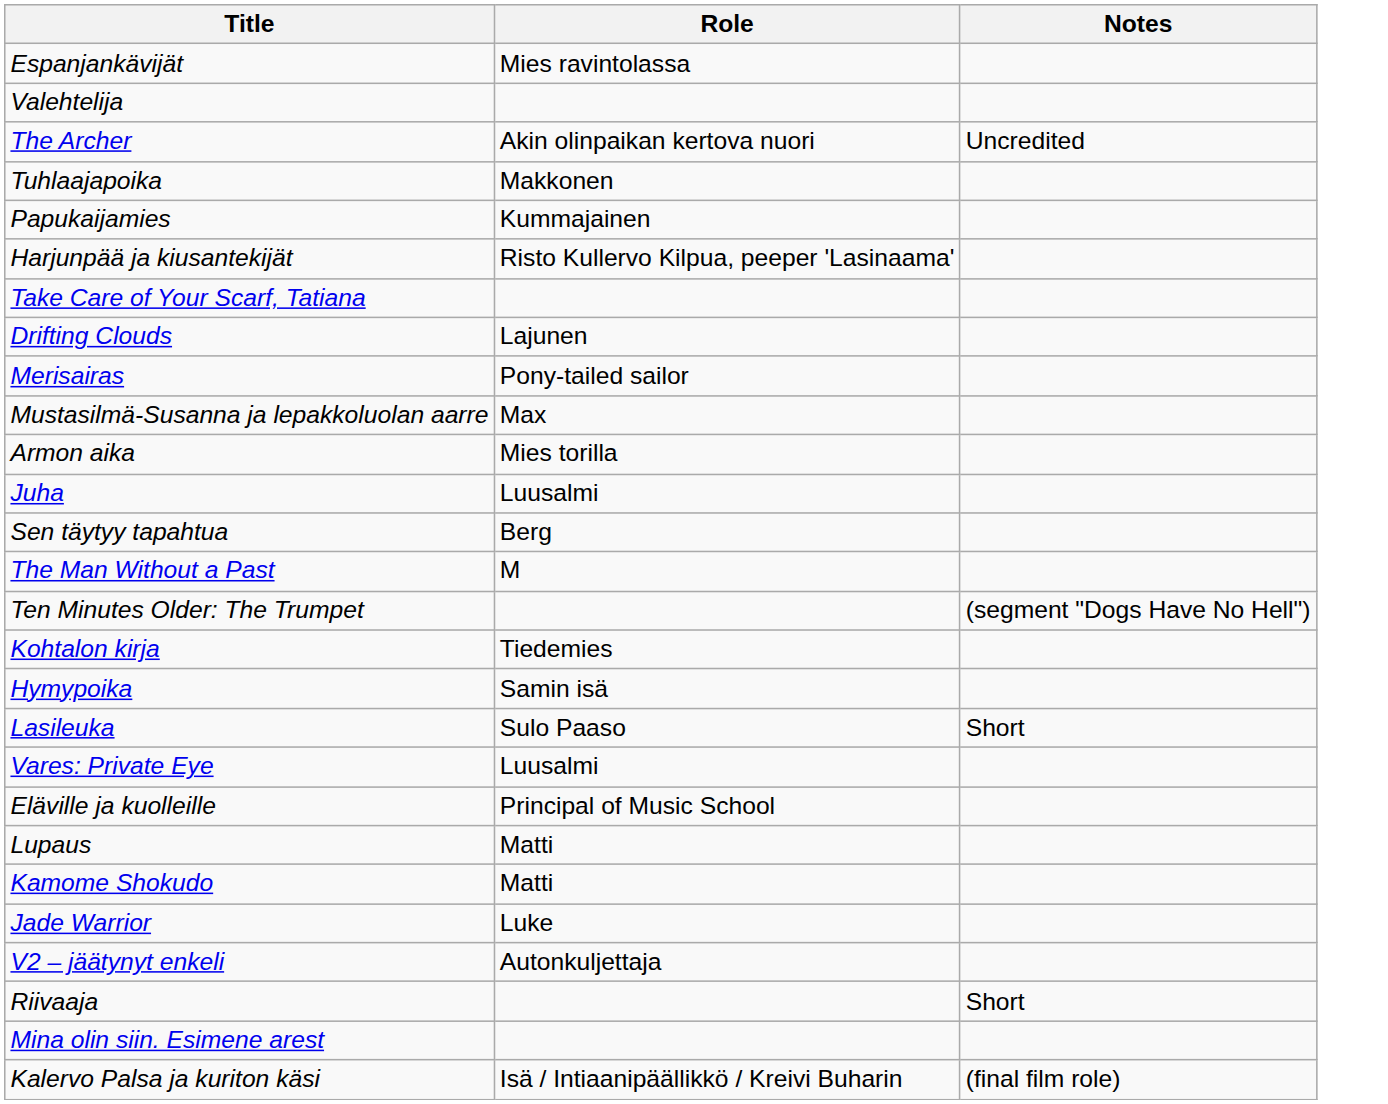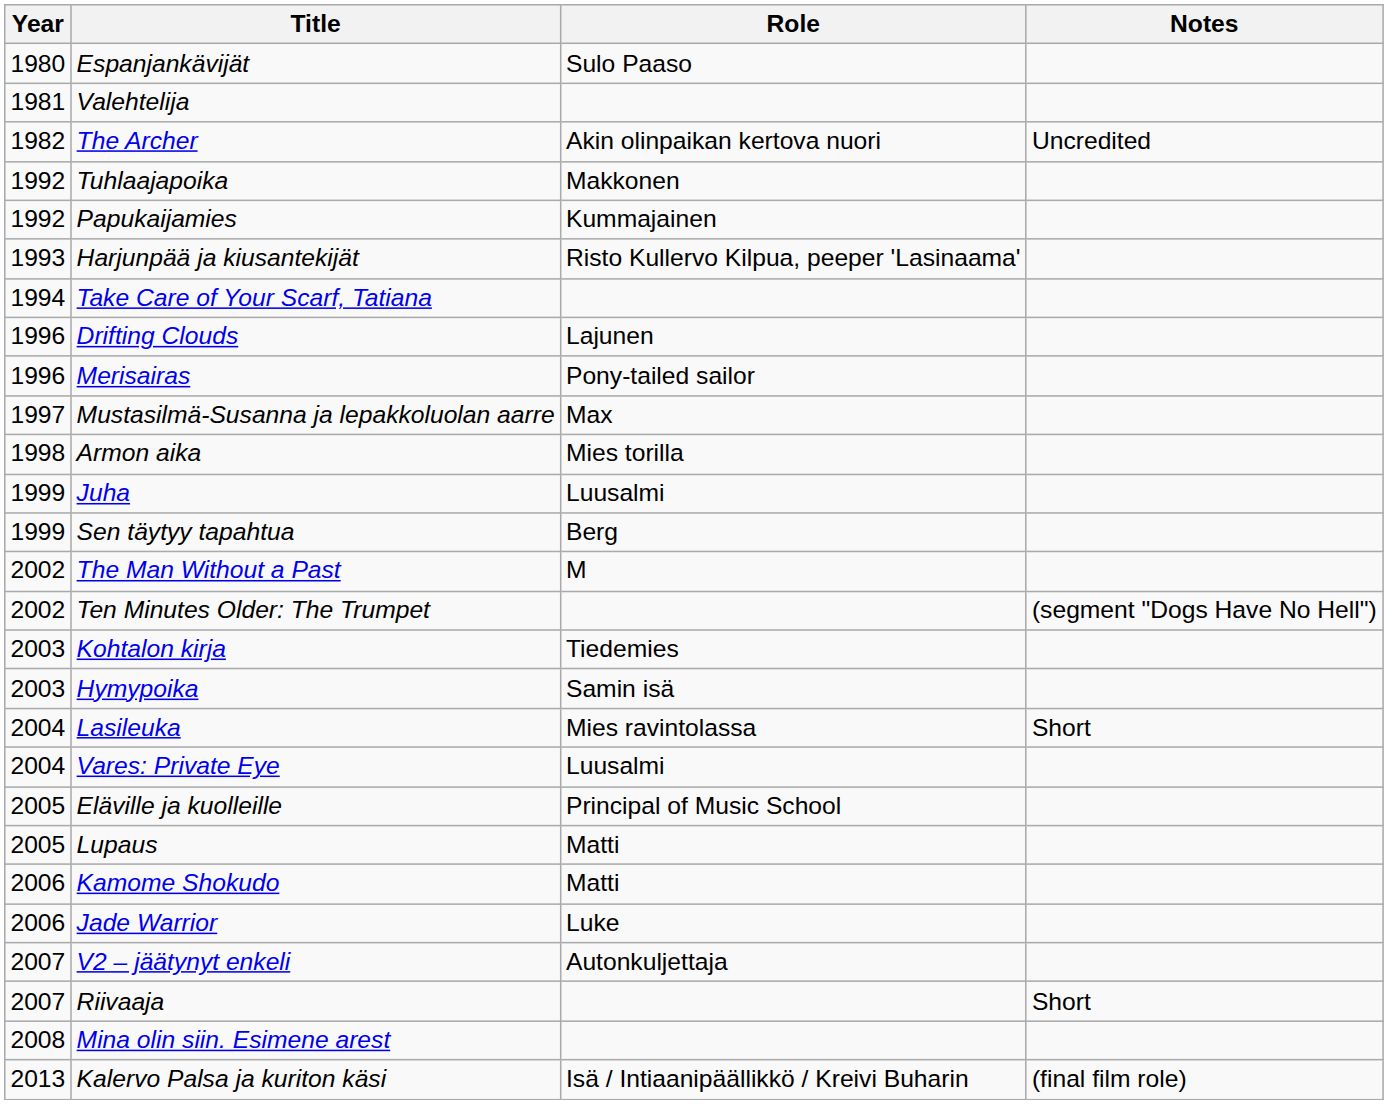+ column: Year | 1980 | 1981 | 1982 | 1992 | 1992 | 1993 | 1994 | 1996 | 1996 | 1997 | 1998 | 1999 | 1999 | 2002 | 2002 | 2003 | 2003 | 2004 | 2004 | 2005 | 2005 | 2006 | 2006 | 2007 | 2007 | 2008 | 2013
Espanjankävijät | Role: Mies ravintolassa -> Sulo Paaso
Lasileuka | Role: Sulo Paaso -> Mies ravintolassa
